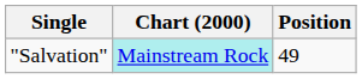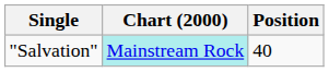"Salvation" | Position: 49 -> 40
